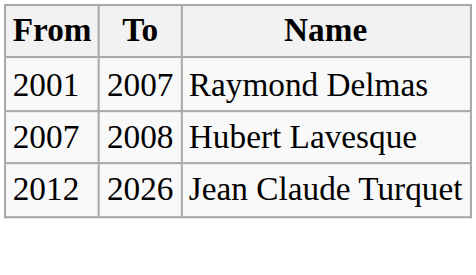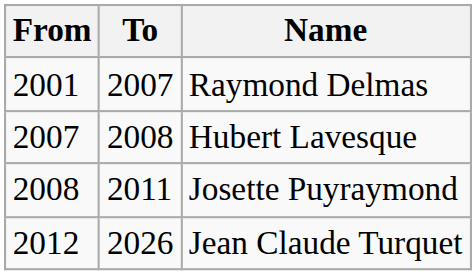+ row: 2008 | 2011 | Josette Puyraymond
